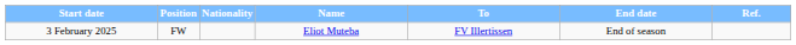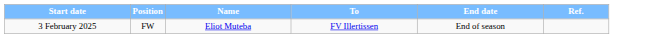- column: Nationality
